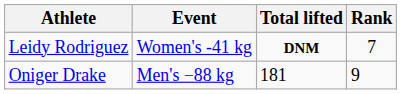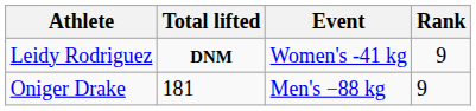columns swapped: Event <-> Total lifted
Leidy Rodriguez | Rank: 7 -> 9
